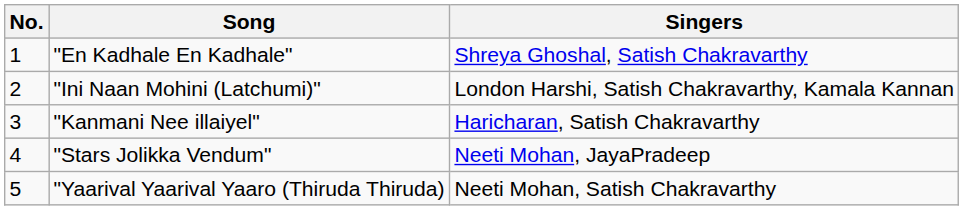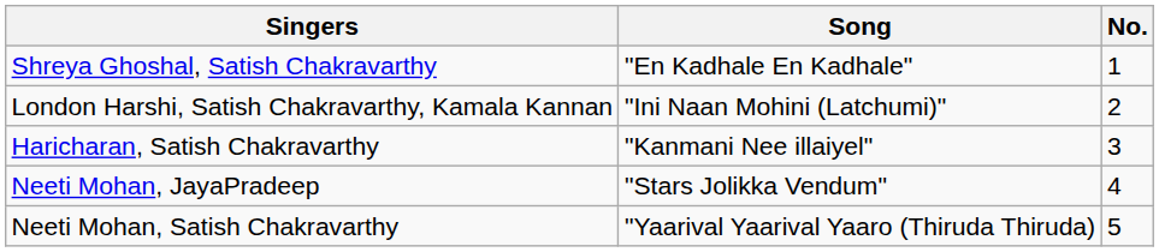columns swapped: No. <-> Singers
